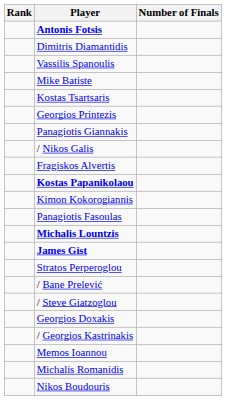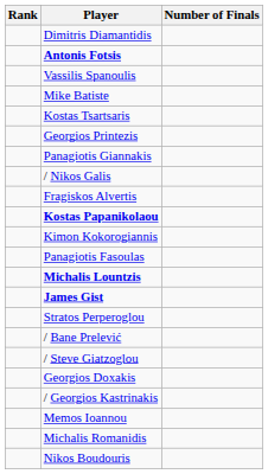rows swapped: Dimitris Diamantidis <-> Antonis Fotsis
